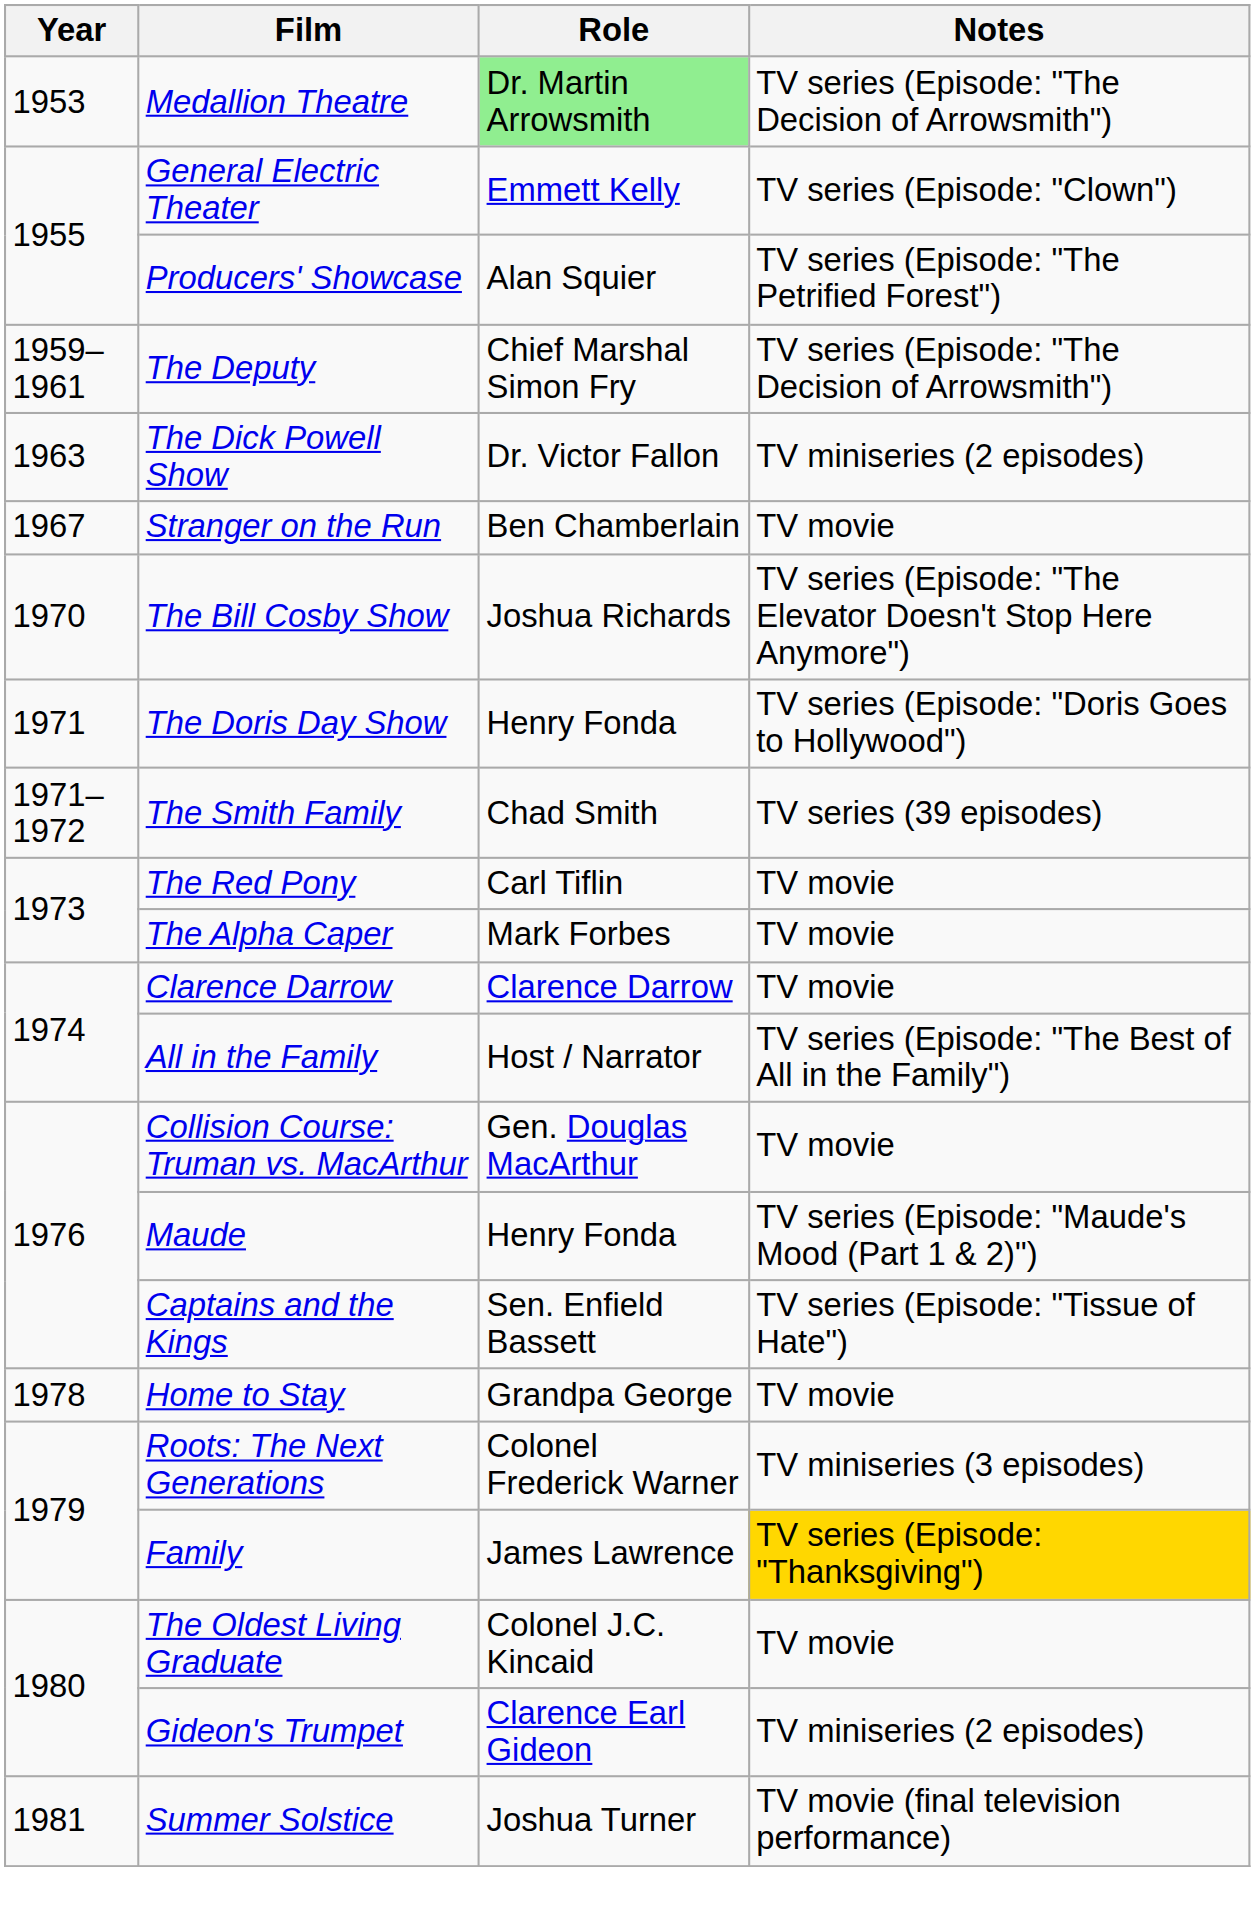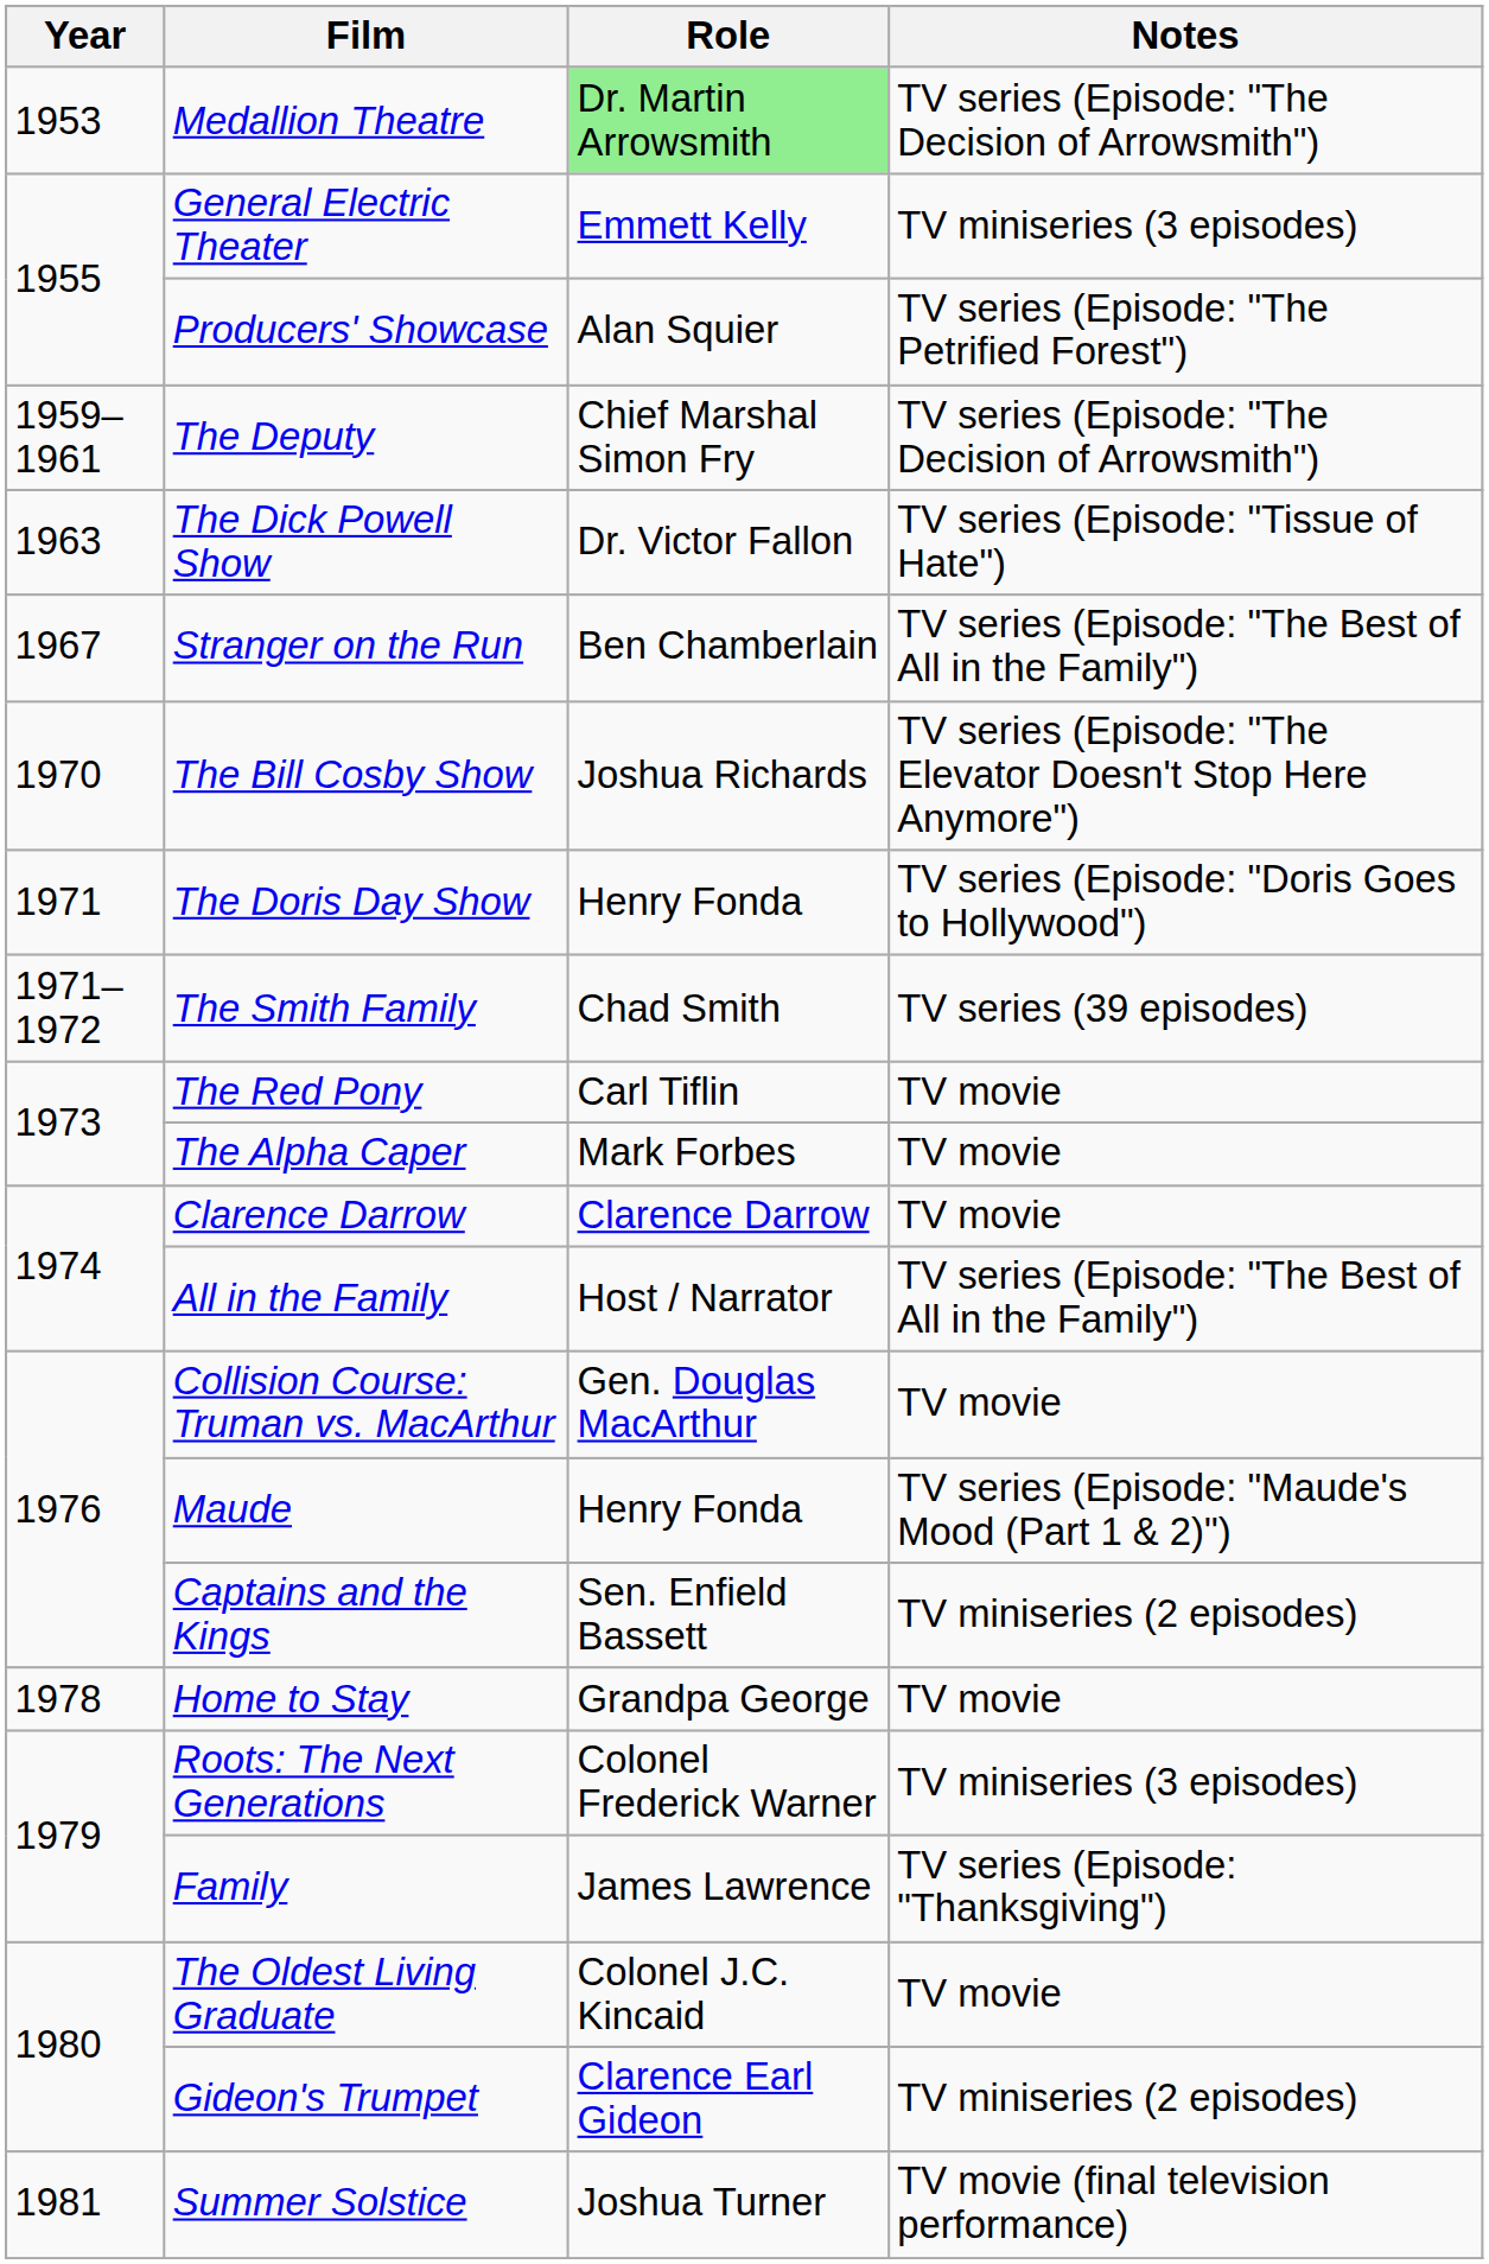General Electric Theater | Notes: TV series (Episode: "Clown") -> TV miniseries (3 episodes)
The Dick Powell Show | Notes: TV miniseries (2 episodes) -> TV series (Episode: "Tissue of Hate")
Stranger on the Run | Notes: TV movie -> TV series (Episode: "The Best of All in the Family")
Captains and the Kings | Notes: TV series (Episode: "Tissue of Hate") -> TV miniseries (2 episodes)
Family | Notes: gold background -> no background
